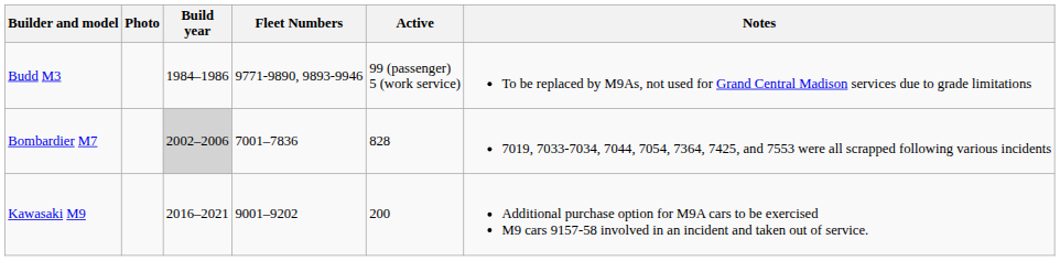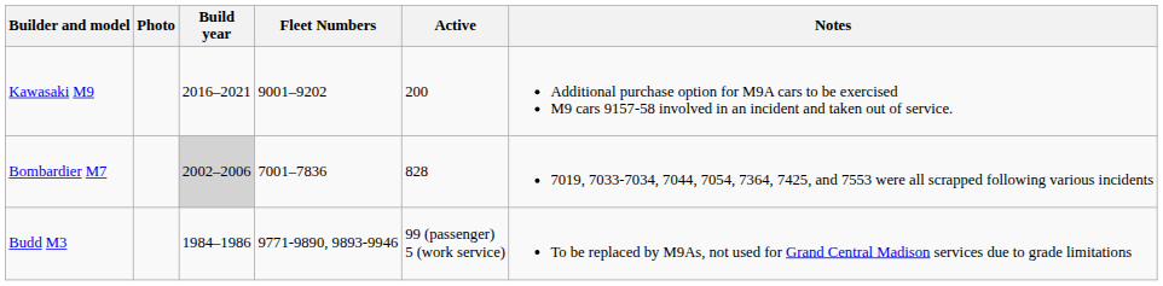rows swapped: Budd M3 <-> Kawasaki M9
